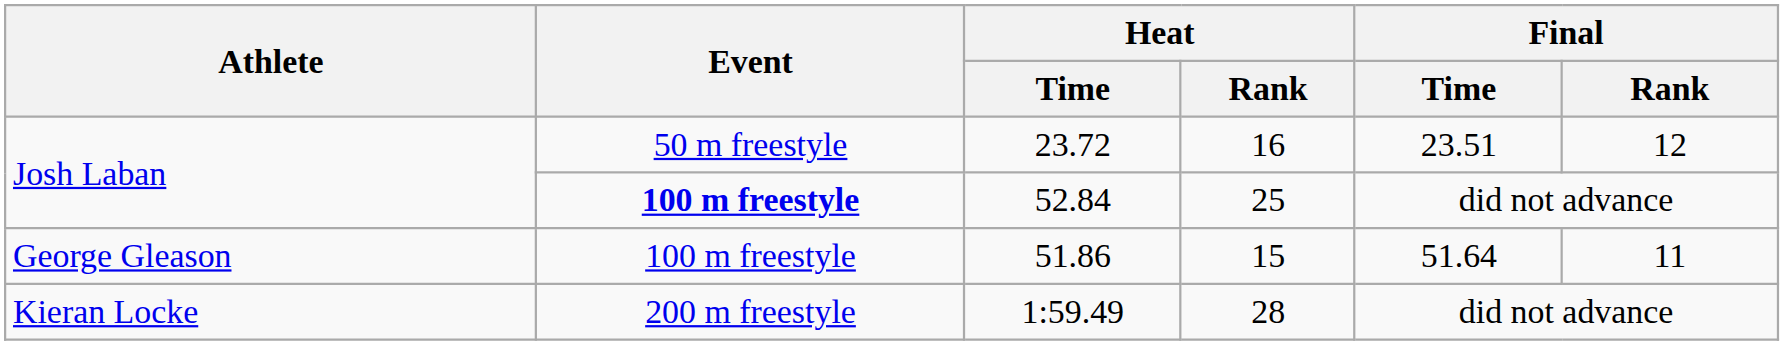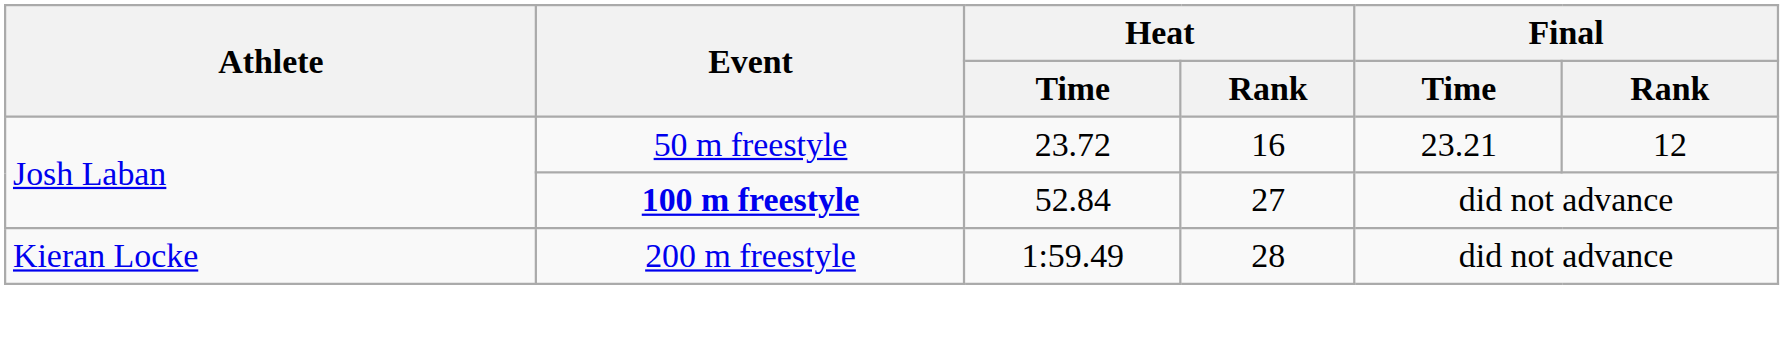23.72 | Final / Time: 23.51 -> 23.21
52.84 | Heat / Rank: 25 -> 27
- row: George Gleason | 100 m freestyle | 51.86 | 15 | 51.64 | 11
